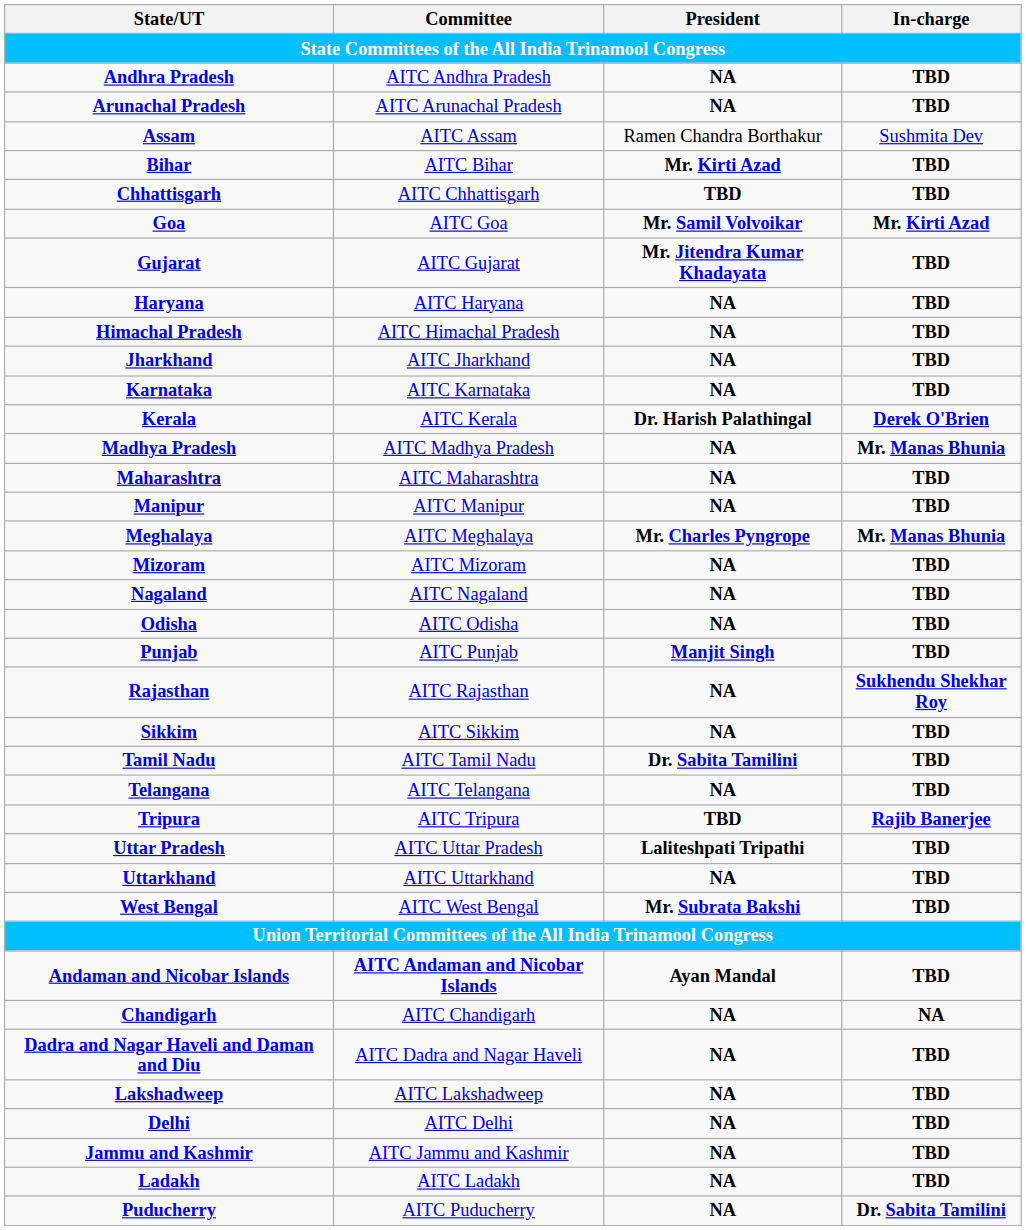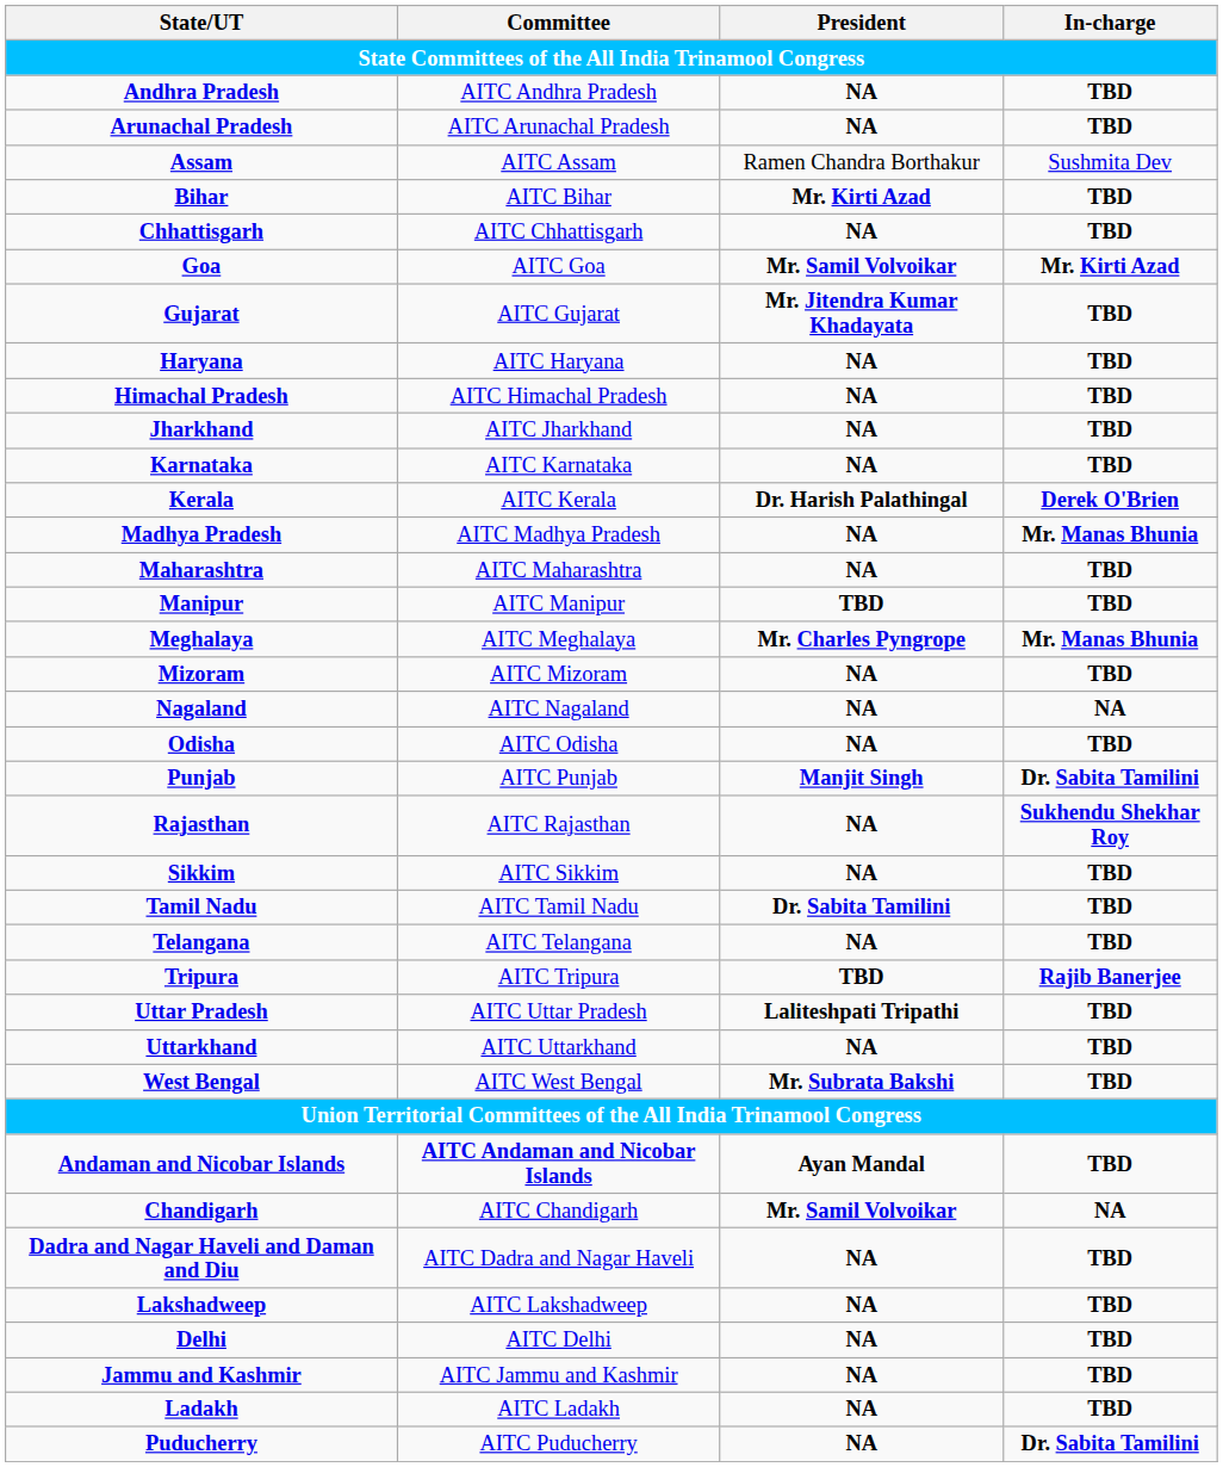Chhattisgarh | President: TBD -> NA
Manipur | President: NA -> TBD
Nagaland | In-charge: TBD -> NA
Punjab | In-charge: TBD -> Dr. Sabita Tamilini
Chandigarh | President: NA -> Mr. Samil Volvoikar
